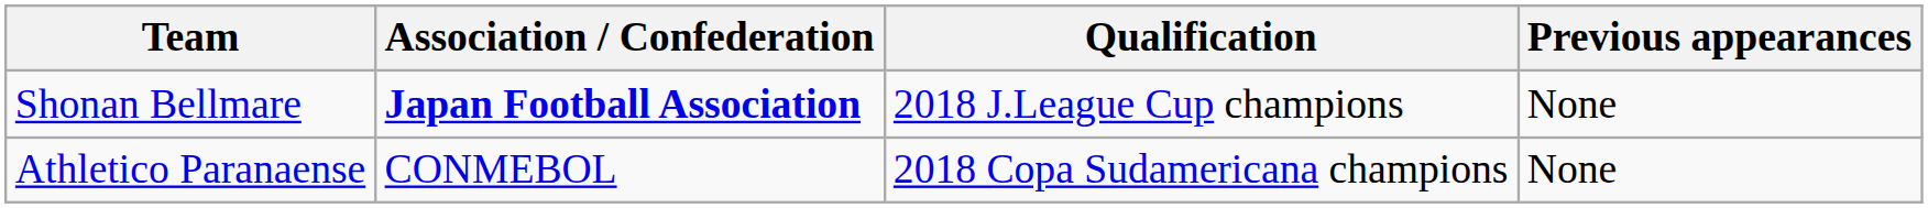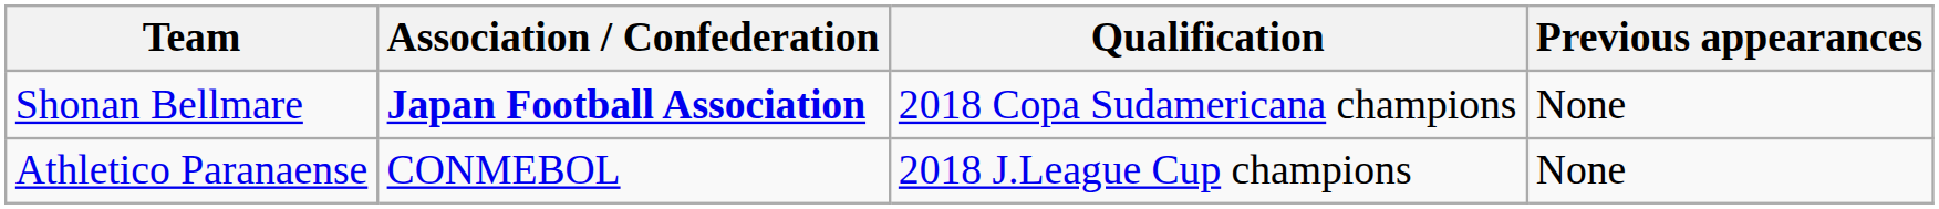Shonan Bellmare | Qualification: 2018 J.League Cup champions -> 2018 Copa Sudamericana champions
Athletico Paranaense | Qualification: 2018 Copa Sudamericana champions -> 2018 J.League Cup champions
